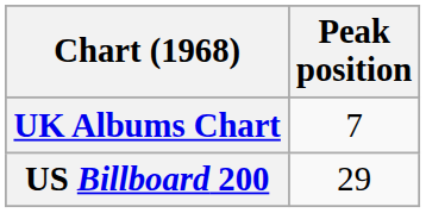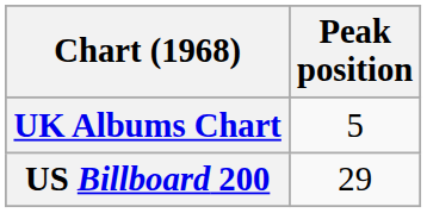UK Albums Chart | Peak position: 7 -> 5
